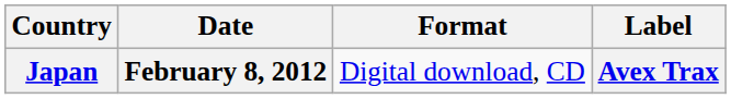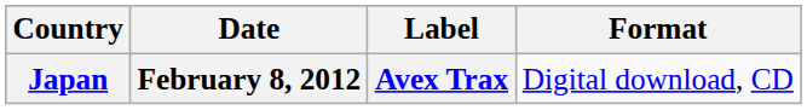columns swapped: Format <-> Label
